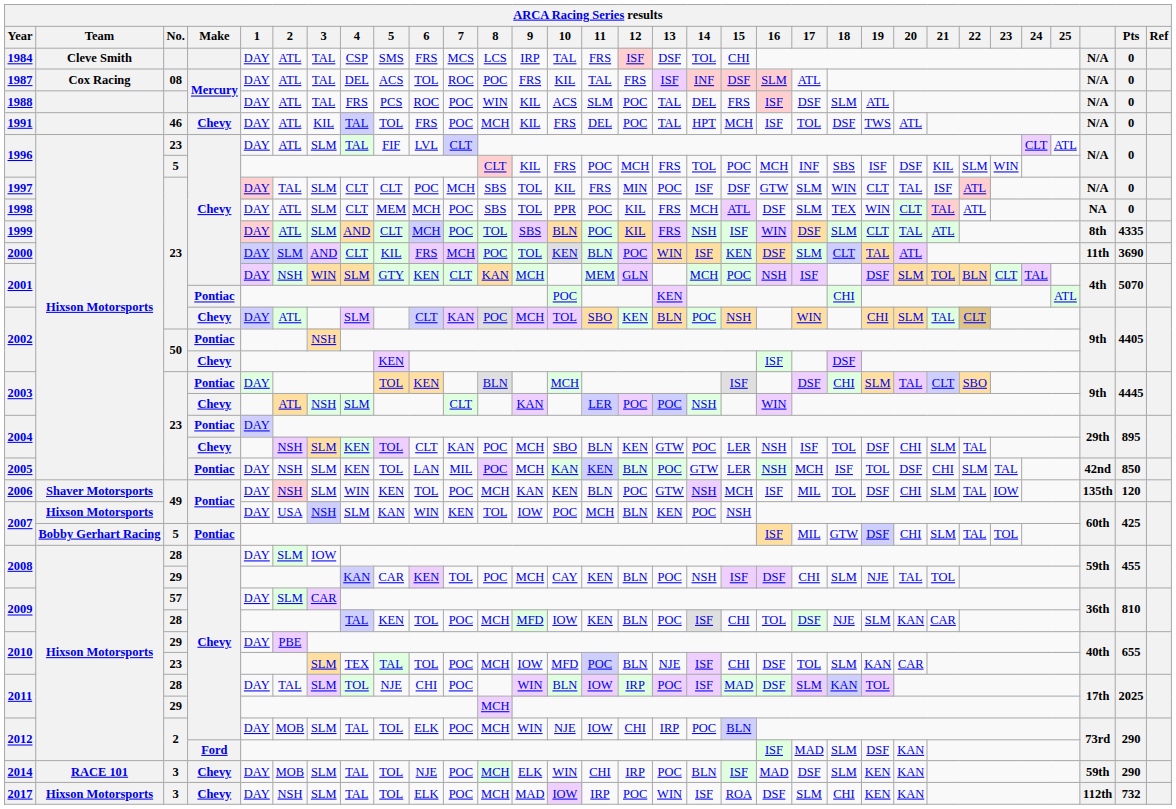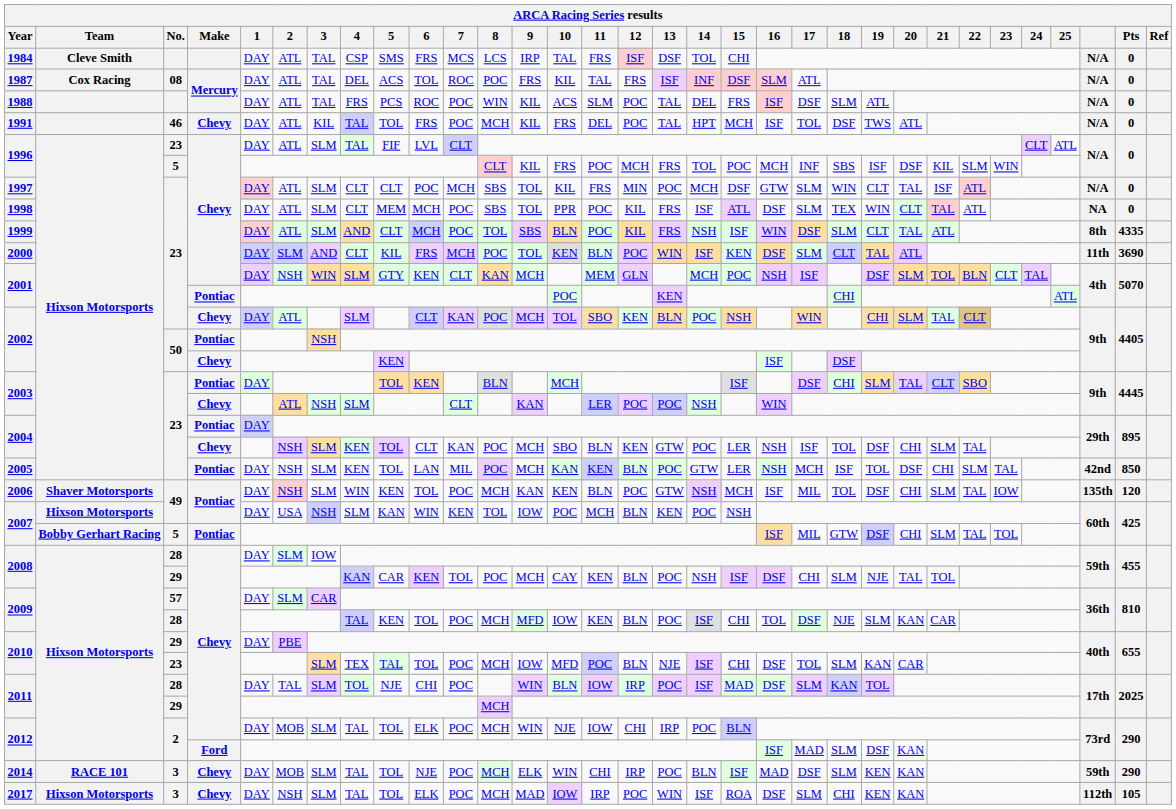1997 | 2: TAL -> ATL
1997 | 14: ISF -> MCH
1998 | 14: MCH -> ISF
2017 | Pts: 732 -> 105
